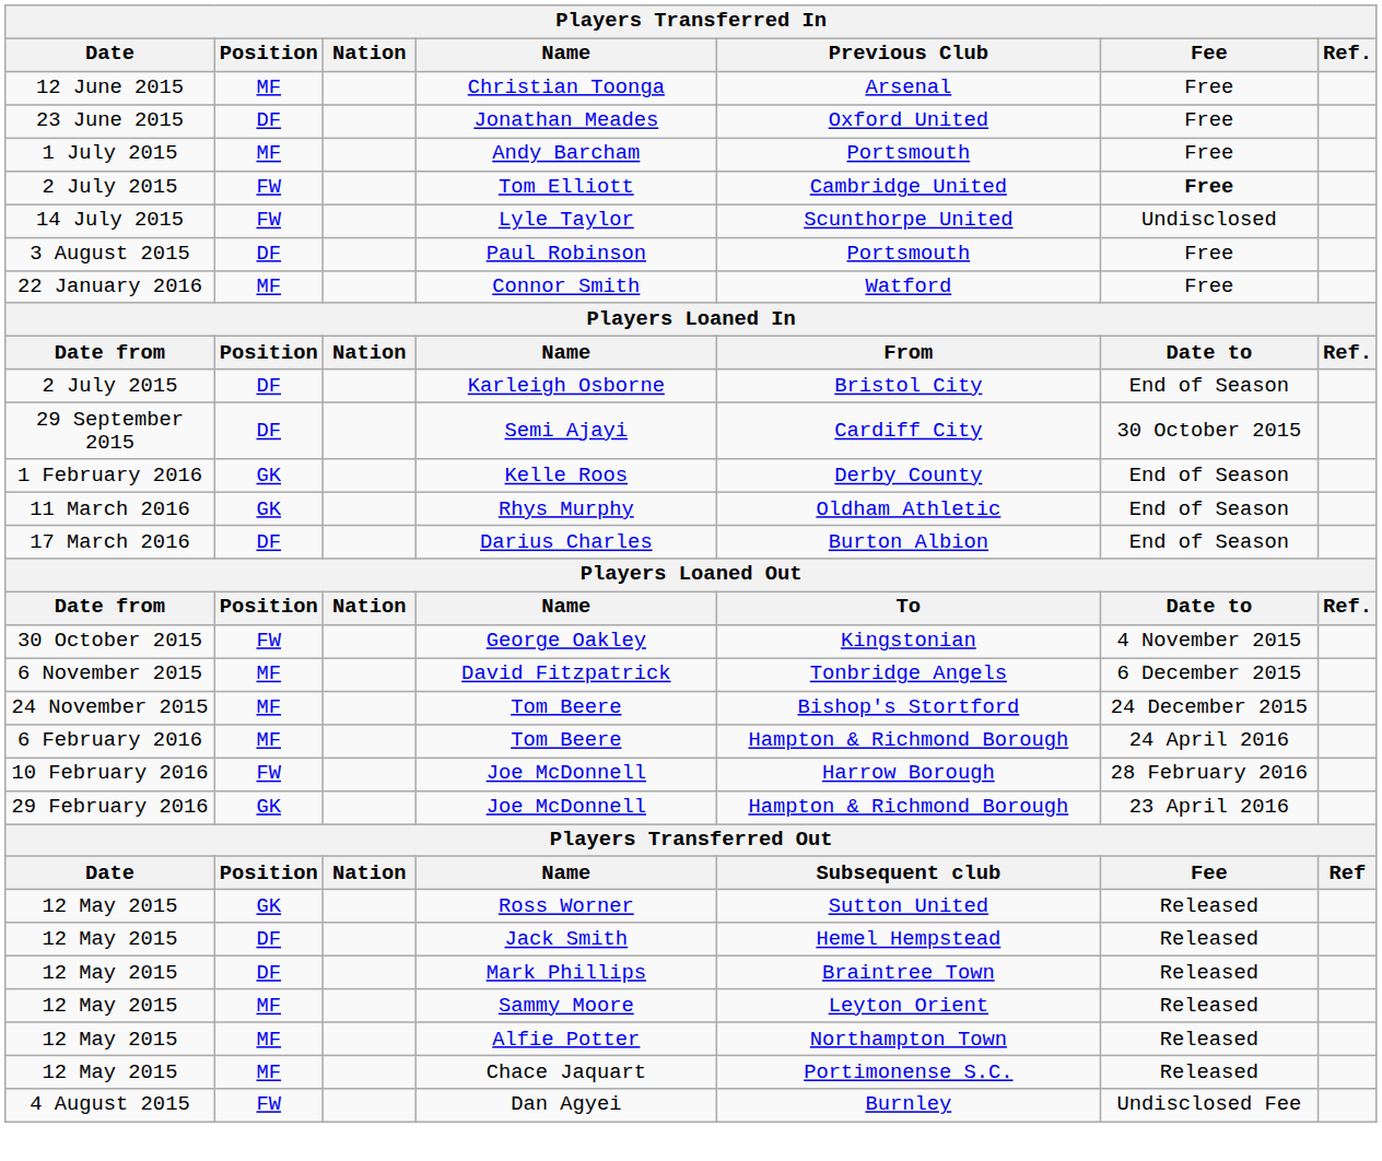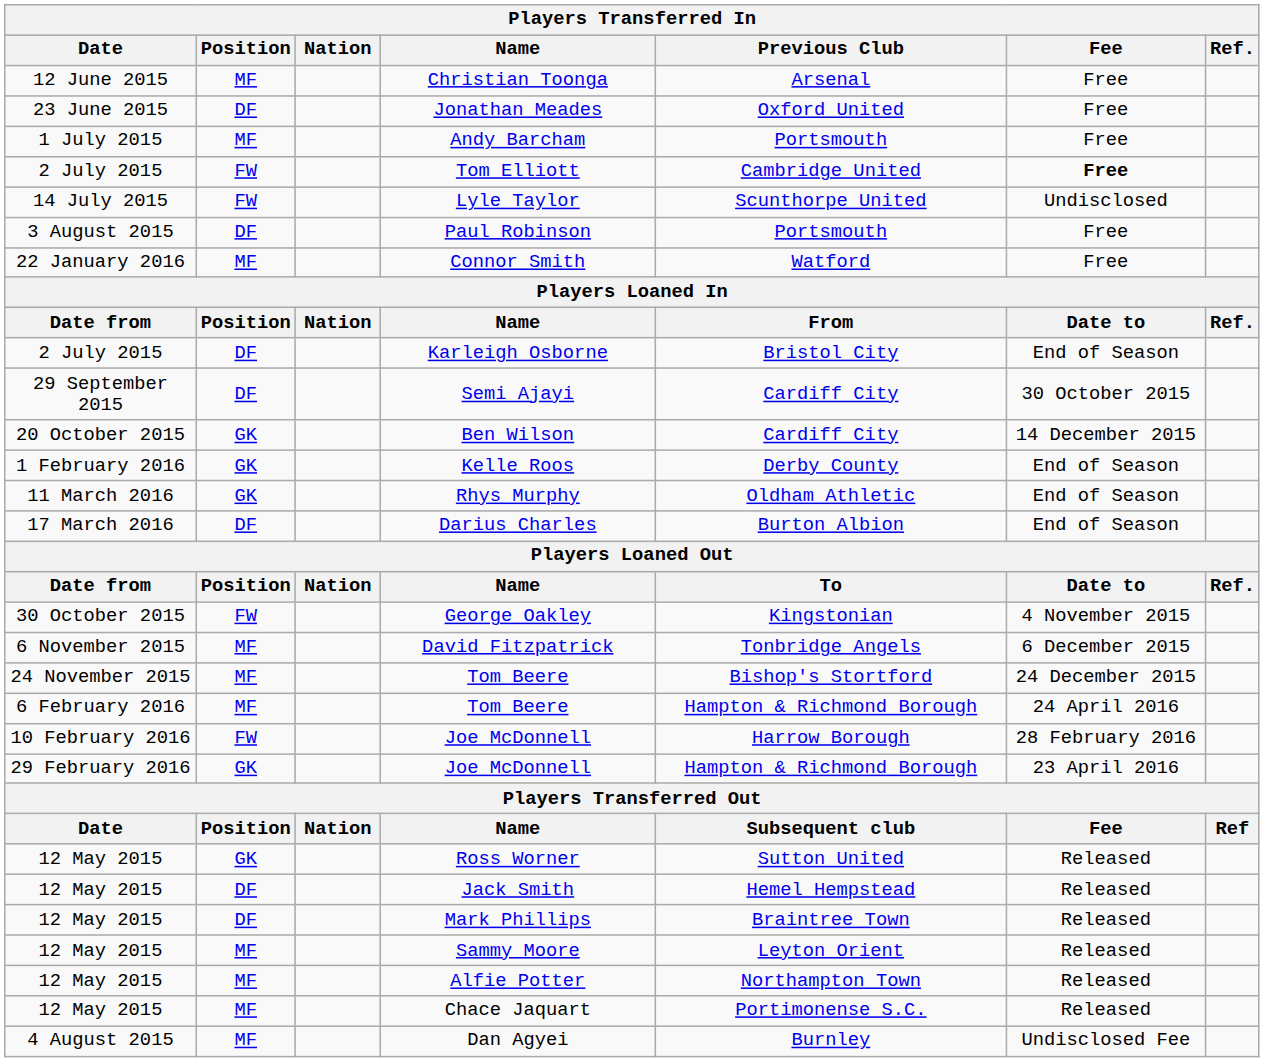+ row: 20 October 2015 | GK | Ben Wilson | Cardiff City | 14 December 2015
Dan Agyei | Position: FW -> MF
